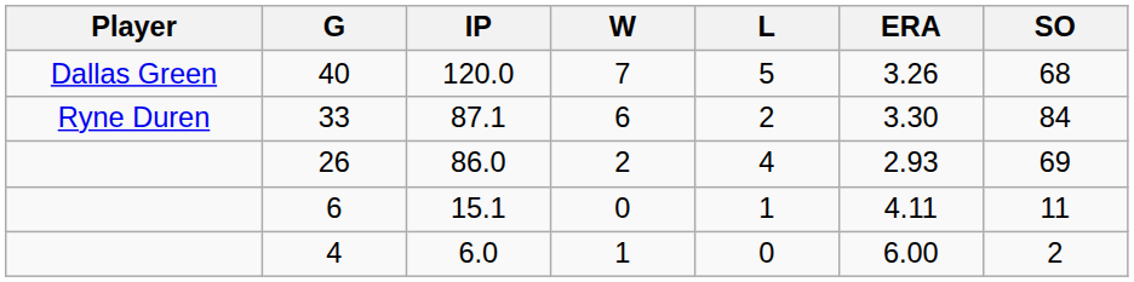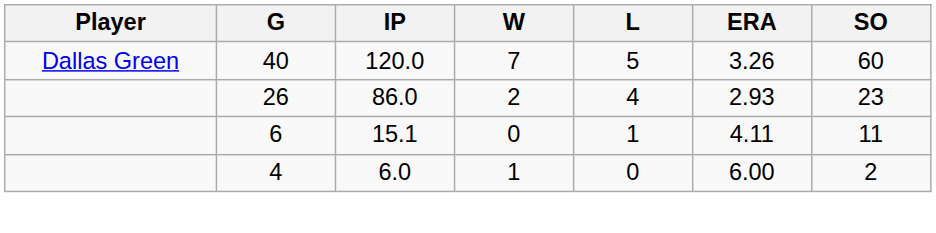40 | SO: 68 -> 60
- row: Ryne Duren | 33 | 87.1 | 6 | 2 | 3.30 | 84
26 | SO: 69 -> 23
